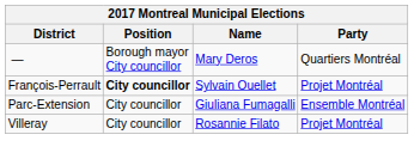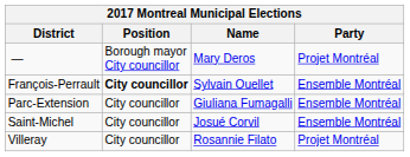— | Party: Quartiers Montréal -> Projet Montréal
François-Perrault | Party: Projet Montréal -> Ensemble Montréal
+ row: Saint-Michel | City councillor | Josué Corvil | Ensemble Montréal
